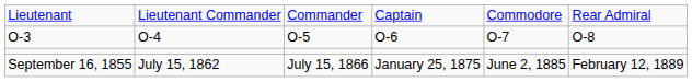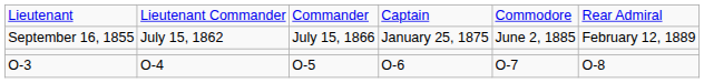rows swapped: O-3 <-> September 16, 1855
